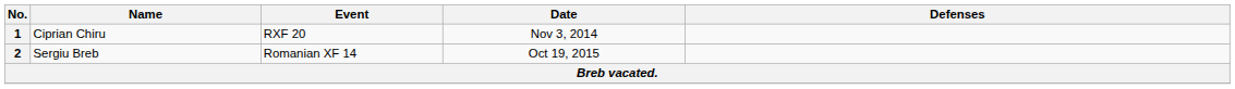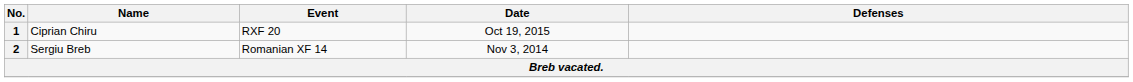1 | Date: Nov 3, 2014 -> Oct 19, 2015
2 | Date: Oct 19, 2015 -> Nov 3, 2014
